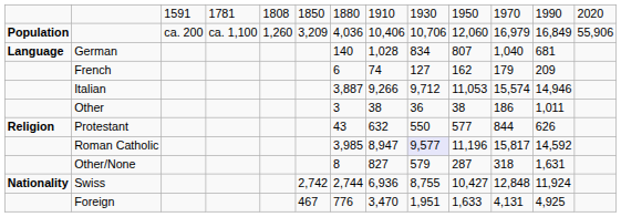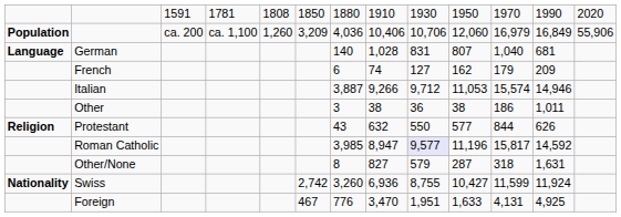German | column 9: 834 -> 831
Swiss | column 7: 2,744 -> 3,260
Swiss | column 11: 12,848 -> 11,599
